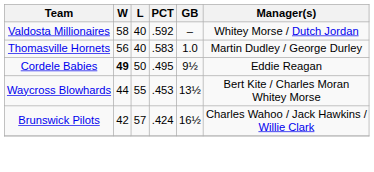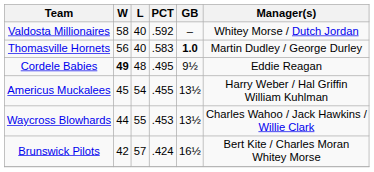Thomasville Hornets | GB: normal -> bold
Cordele Babies | L: 50 -> 48
+ row: Americus Muckalees | 45 | 54 | .455 | 13½ | Harry Weber / Hal Griffin William Kuhlman
Waycross Blowhards | Manager(s): Bert Kite / Charles Moran Whitey Morse -> Charles Wahoo / Jack Hawkins / Willie Clark
Brunswick Pilots | Manager(s): Charles Wahoo / Jack Hawkins / Willie Clark -> Bert Kite / Charles Moran Whitey Morse
